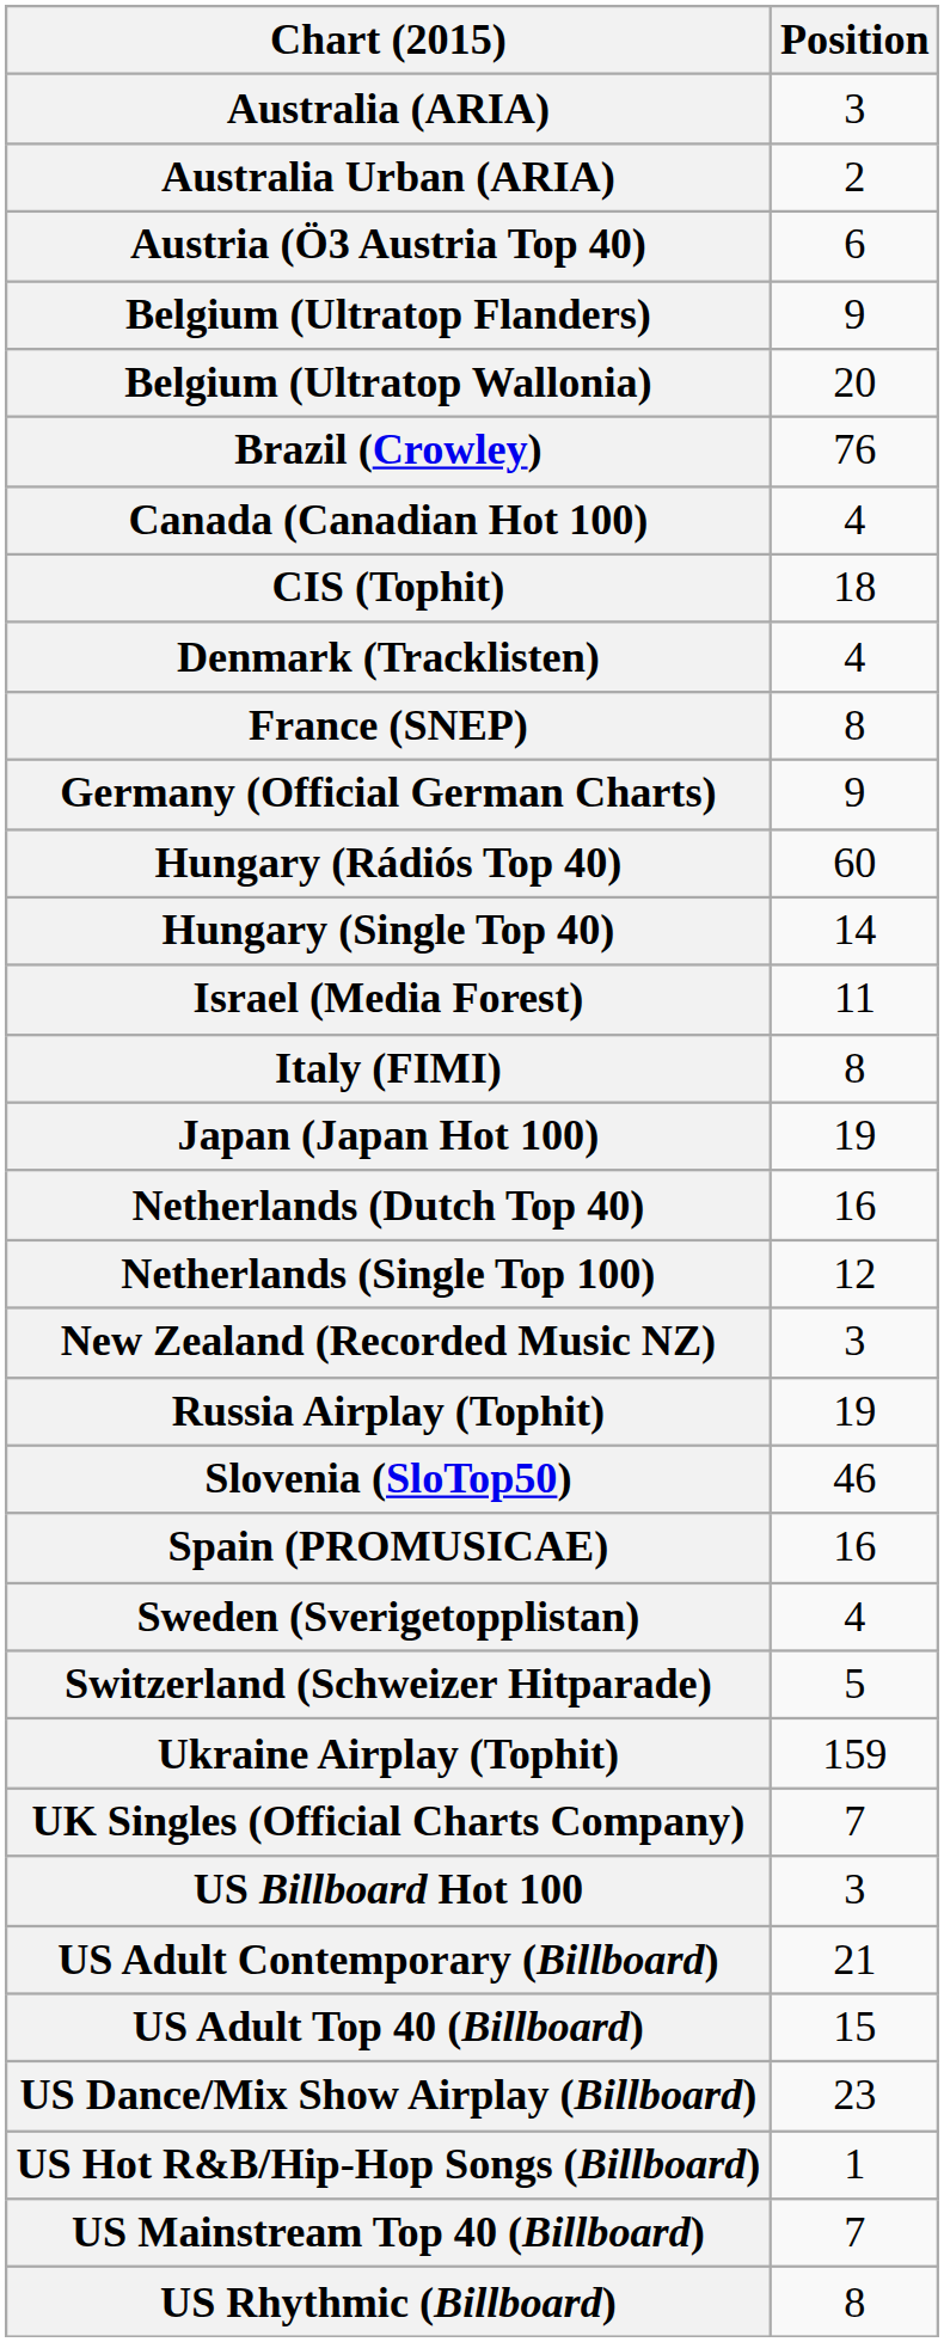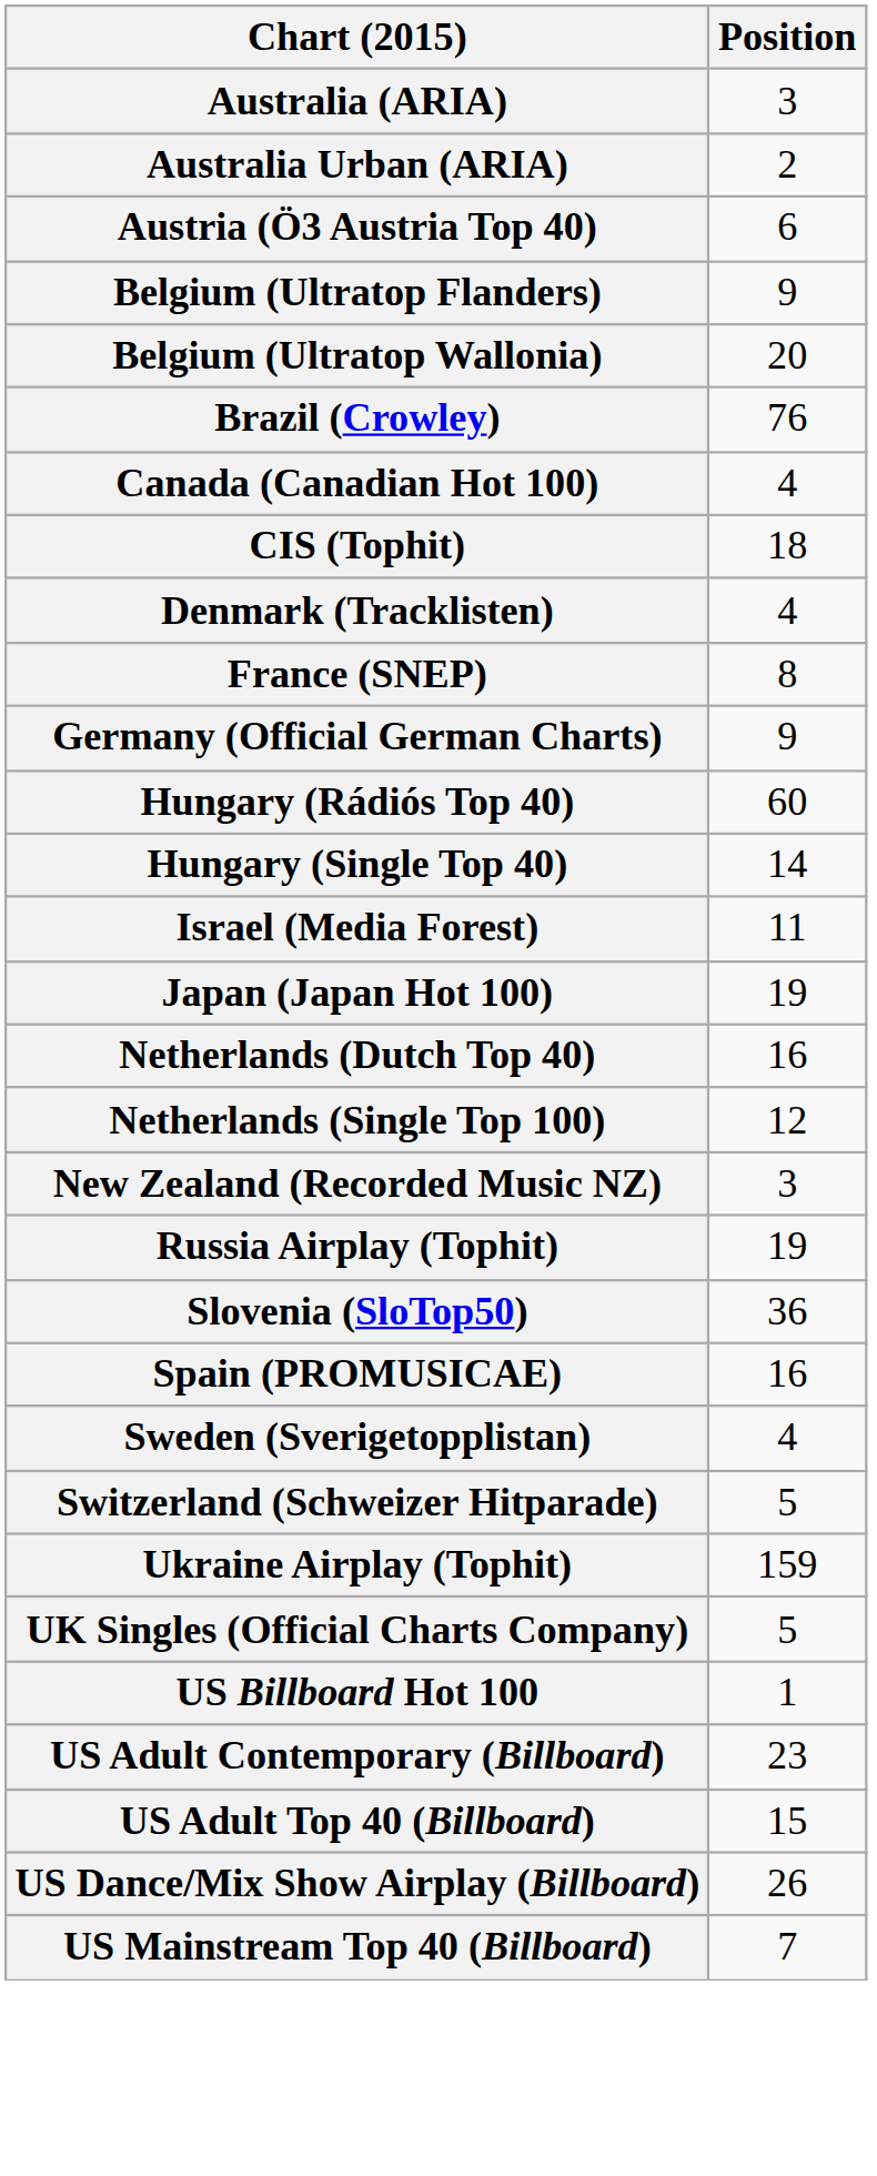- row: Italy (FIMI) | 8
Slovenia (SloTop50) | Position: 46 -> 36
UK Singles (Official Charts Company) | Position: 7 -> 5
US Billboard Hot 100 | Position: 3 -> 1
US Adult Contemporary (Billboard) | Position: 21 -> 23
US Dance/Mix Show Airplay (Billboard) | Position: 23 -> 26
- row: US Hot R&B/Hip-Hop Songs (Billboard) | 1
- row: US Rhythmic (Billboard) | 8
